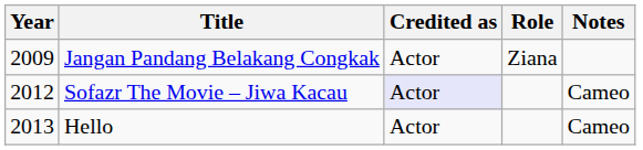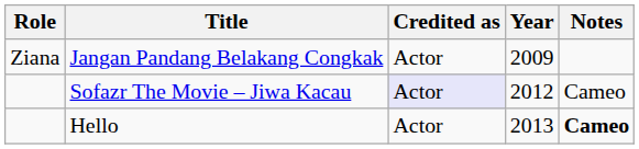columns swapped: Year <-> Role
Hello | Notes: normal -> bold
